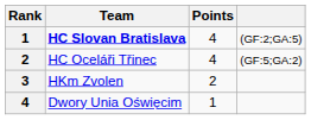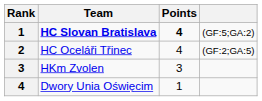HC Slovan Bratislava | Points: normal -> bold
HC Slovan Bratislava | column 4: (GF:2;GA:5) -> (GF:5;GA:2)
HC Oceláři Třinec | column 4: (GF:5;GA:2) -> (GF:2;GA:5)
HKm Zvolen | Points: 2 -> 3
